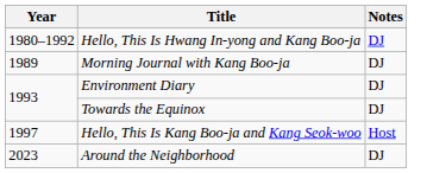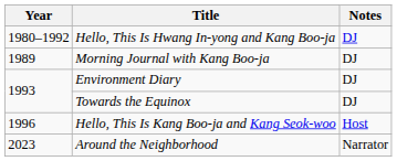Hello, This Is Kang Boo-ja and Kang Seok-woo | Year: 1997 -> 1996
Around the Neighborhood | Notes: DJ -> Narrator
